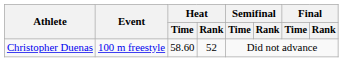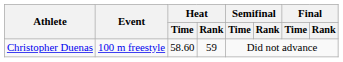Christopher Duenas | Heat / Rank: 52 -> 59
